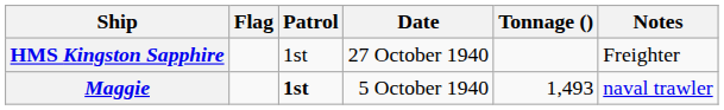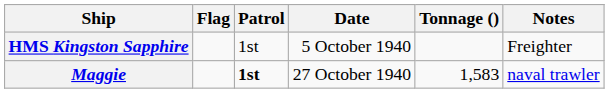HMS Kingston Sapphire | Date: 27 October 1940 -> 5 October 1940
Maggie | Date: 5 October 1940 -> 27 October 1940
Maggie | Tonnage (): 1,493 -> 1,583
